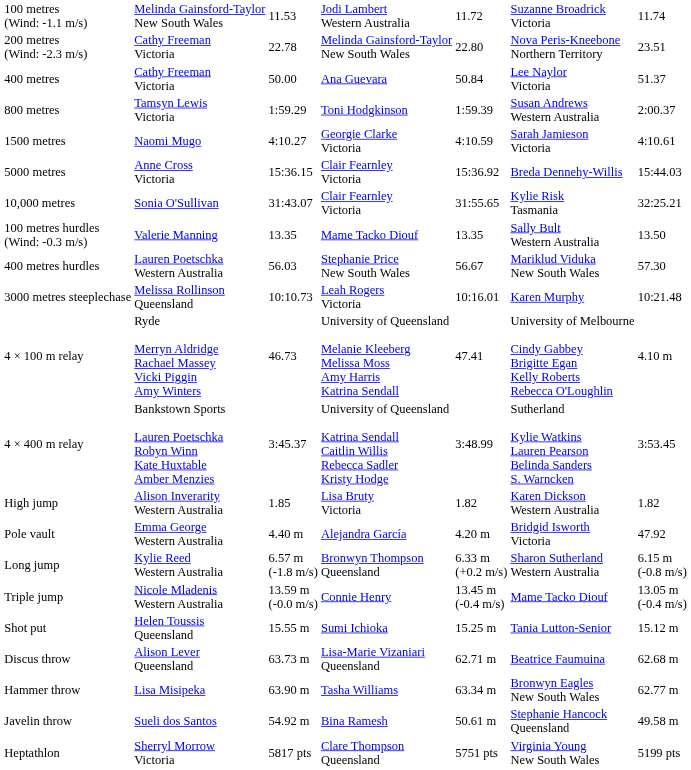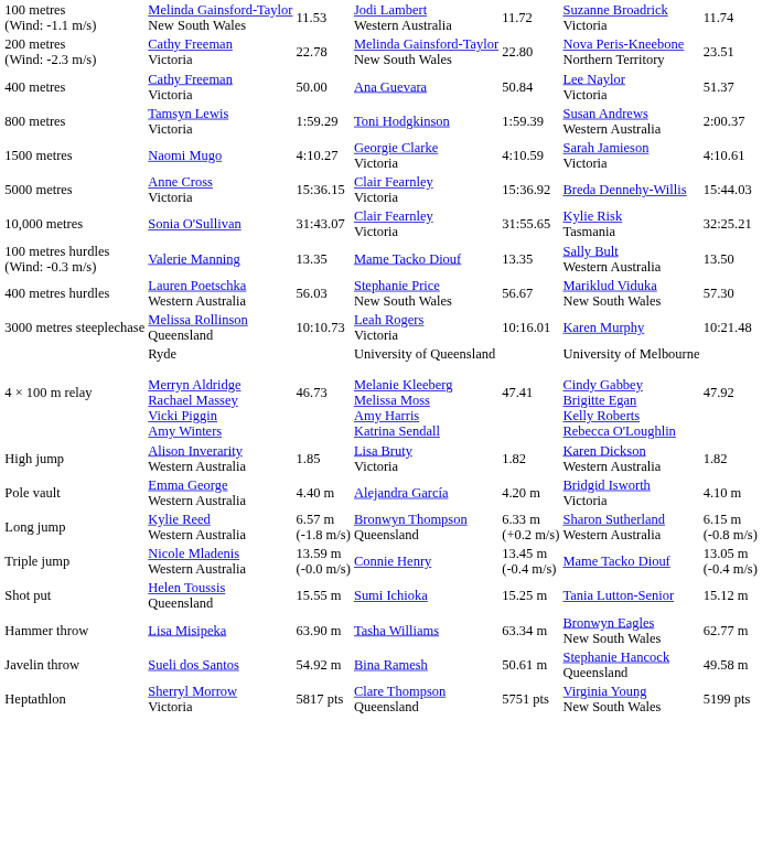4 × 100 m relay | column 7: 4.10 m -> 47.92
- row: 4 × 400 m relay | Bankstown Sports Lauren Poetschka Robyn Winn Kate Huxtable Amber Menzies | 3:45.37 | University of Queensland Katrina Sendall Caitlin Willis Rebecca Sadler Kristy Hodge | 3:48.99 | Sutherland Kylie Watkins Lauren Pearson Belinda Sanders S. Warncken | 3:53.45
Pole vault | column 7: 47.92 -> 4.10 m
- row: Discus throw | Alison Lever Queensland | 63.73 m | Lisa-Marie Vizaniari Queensland | 62.71 m | Beatrice Faumuina | 62.68 m
